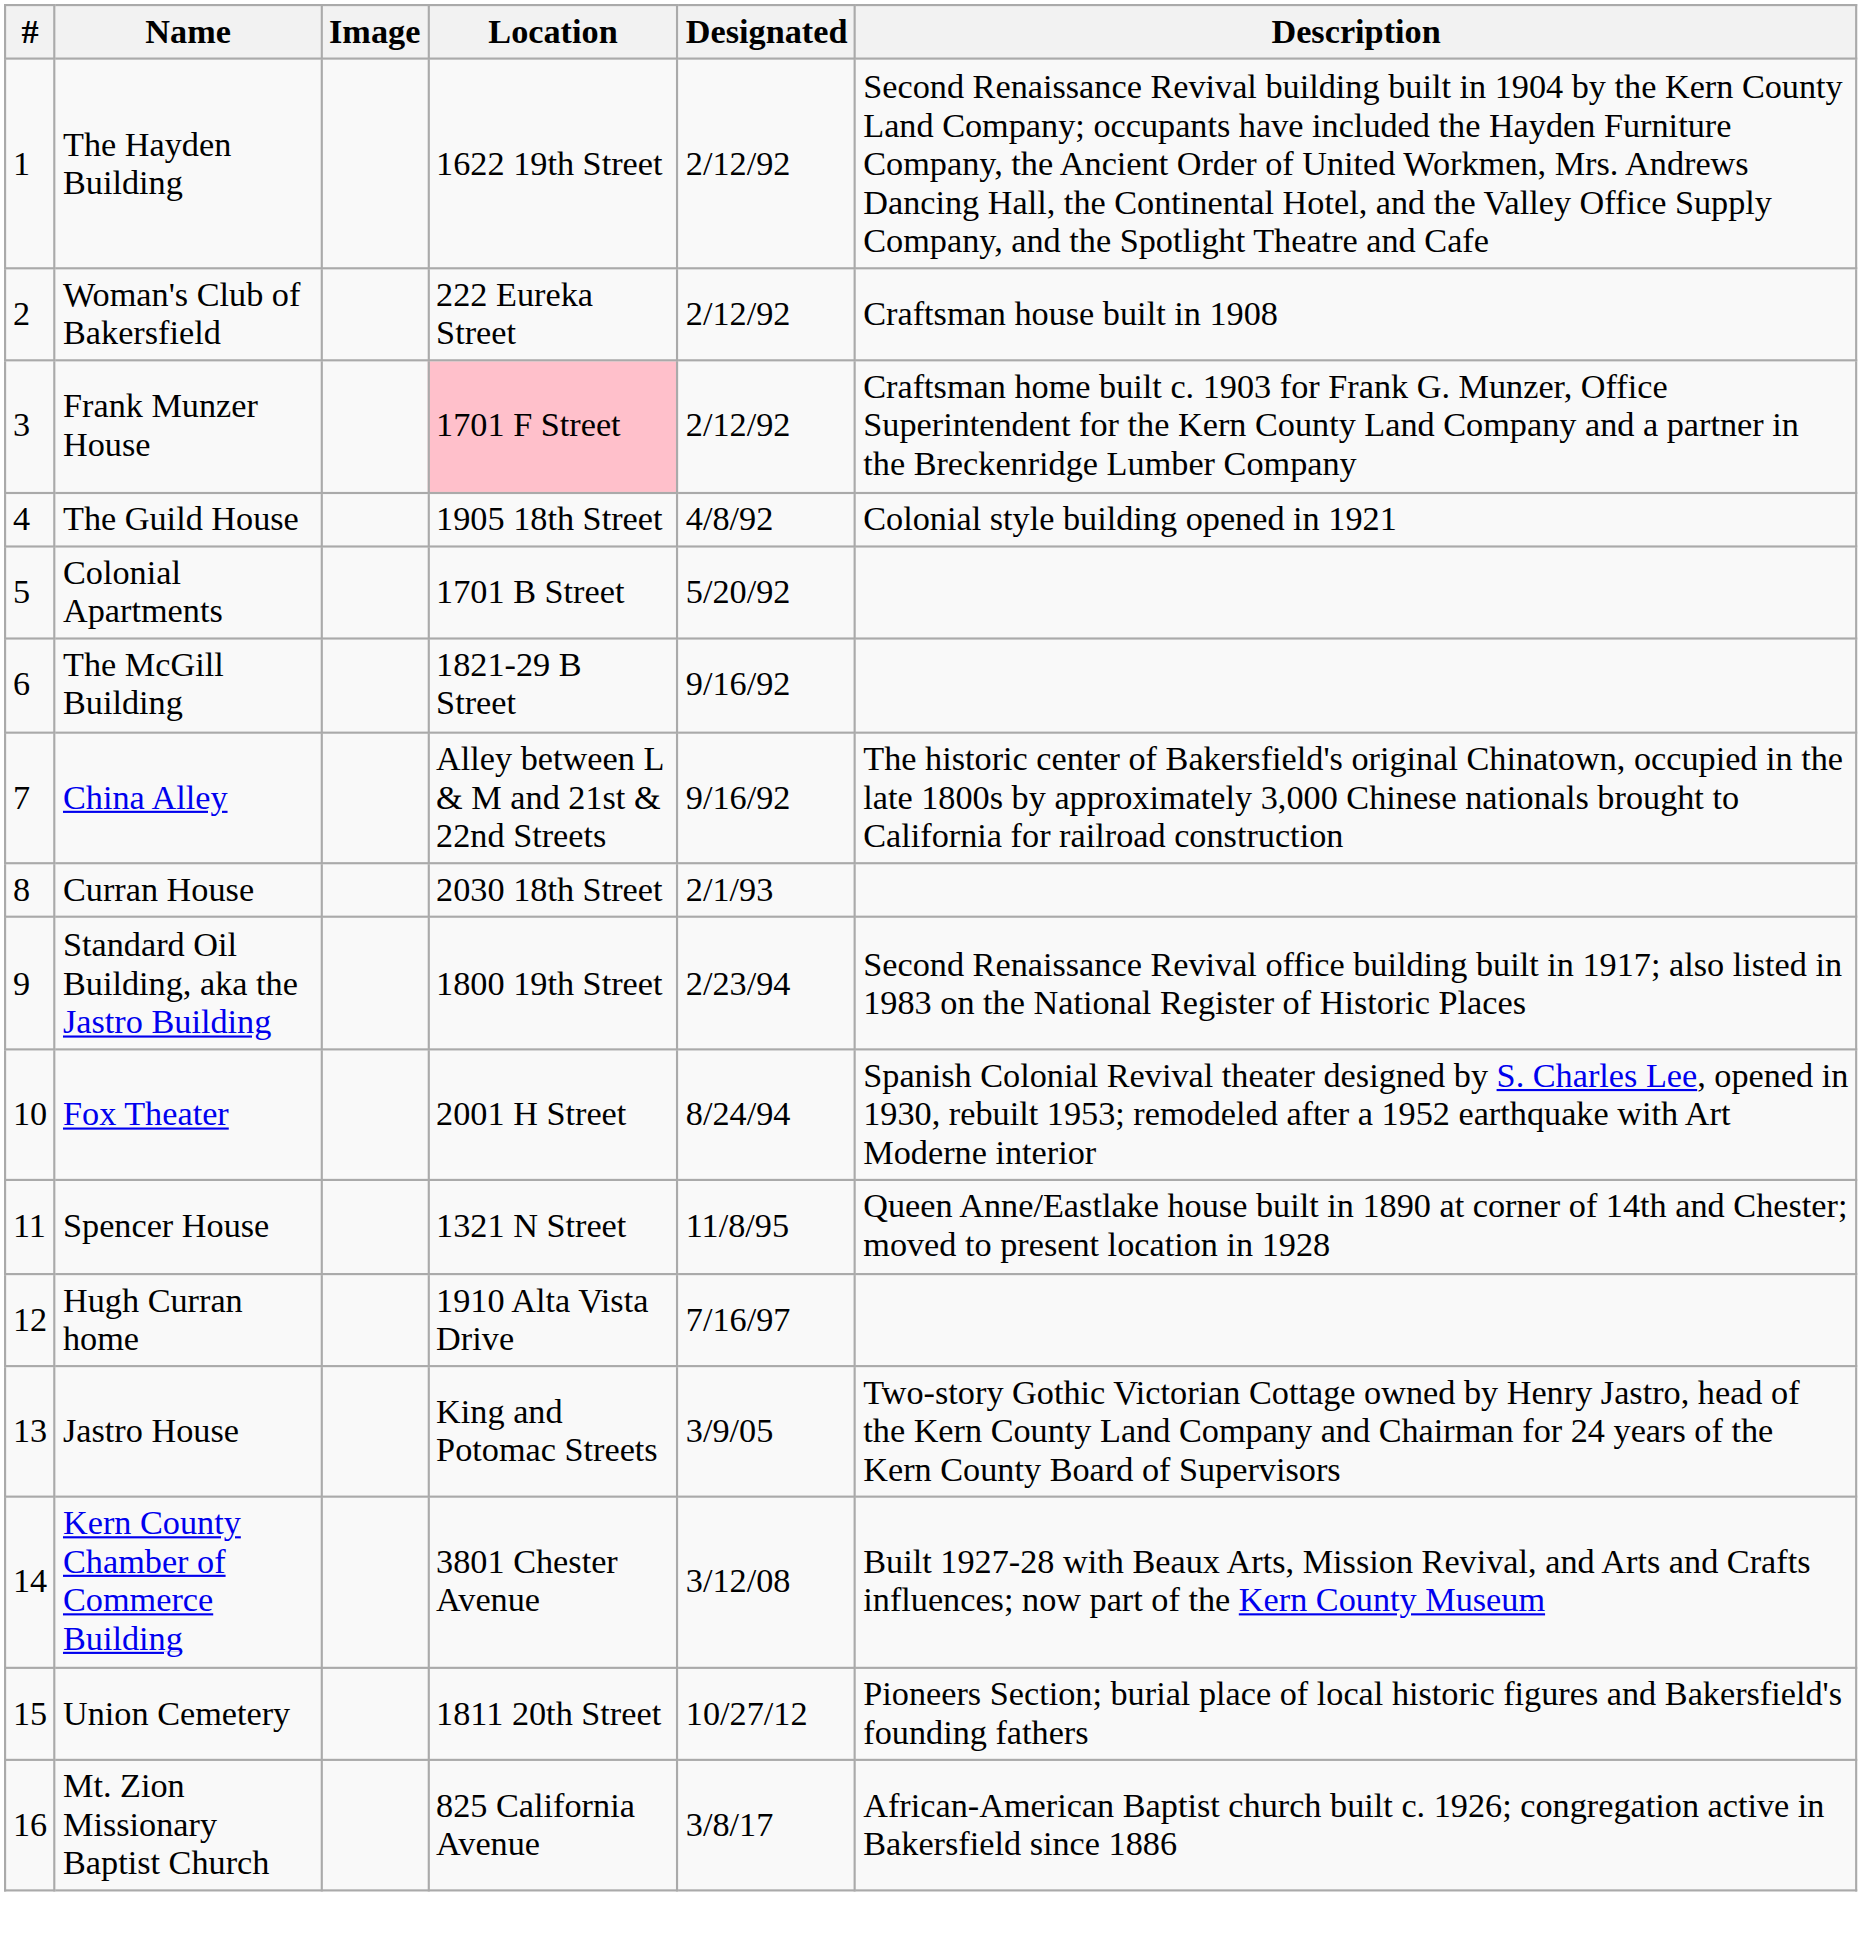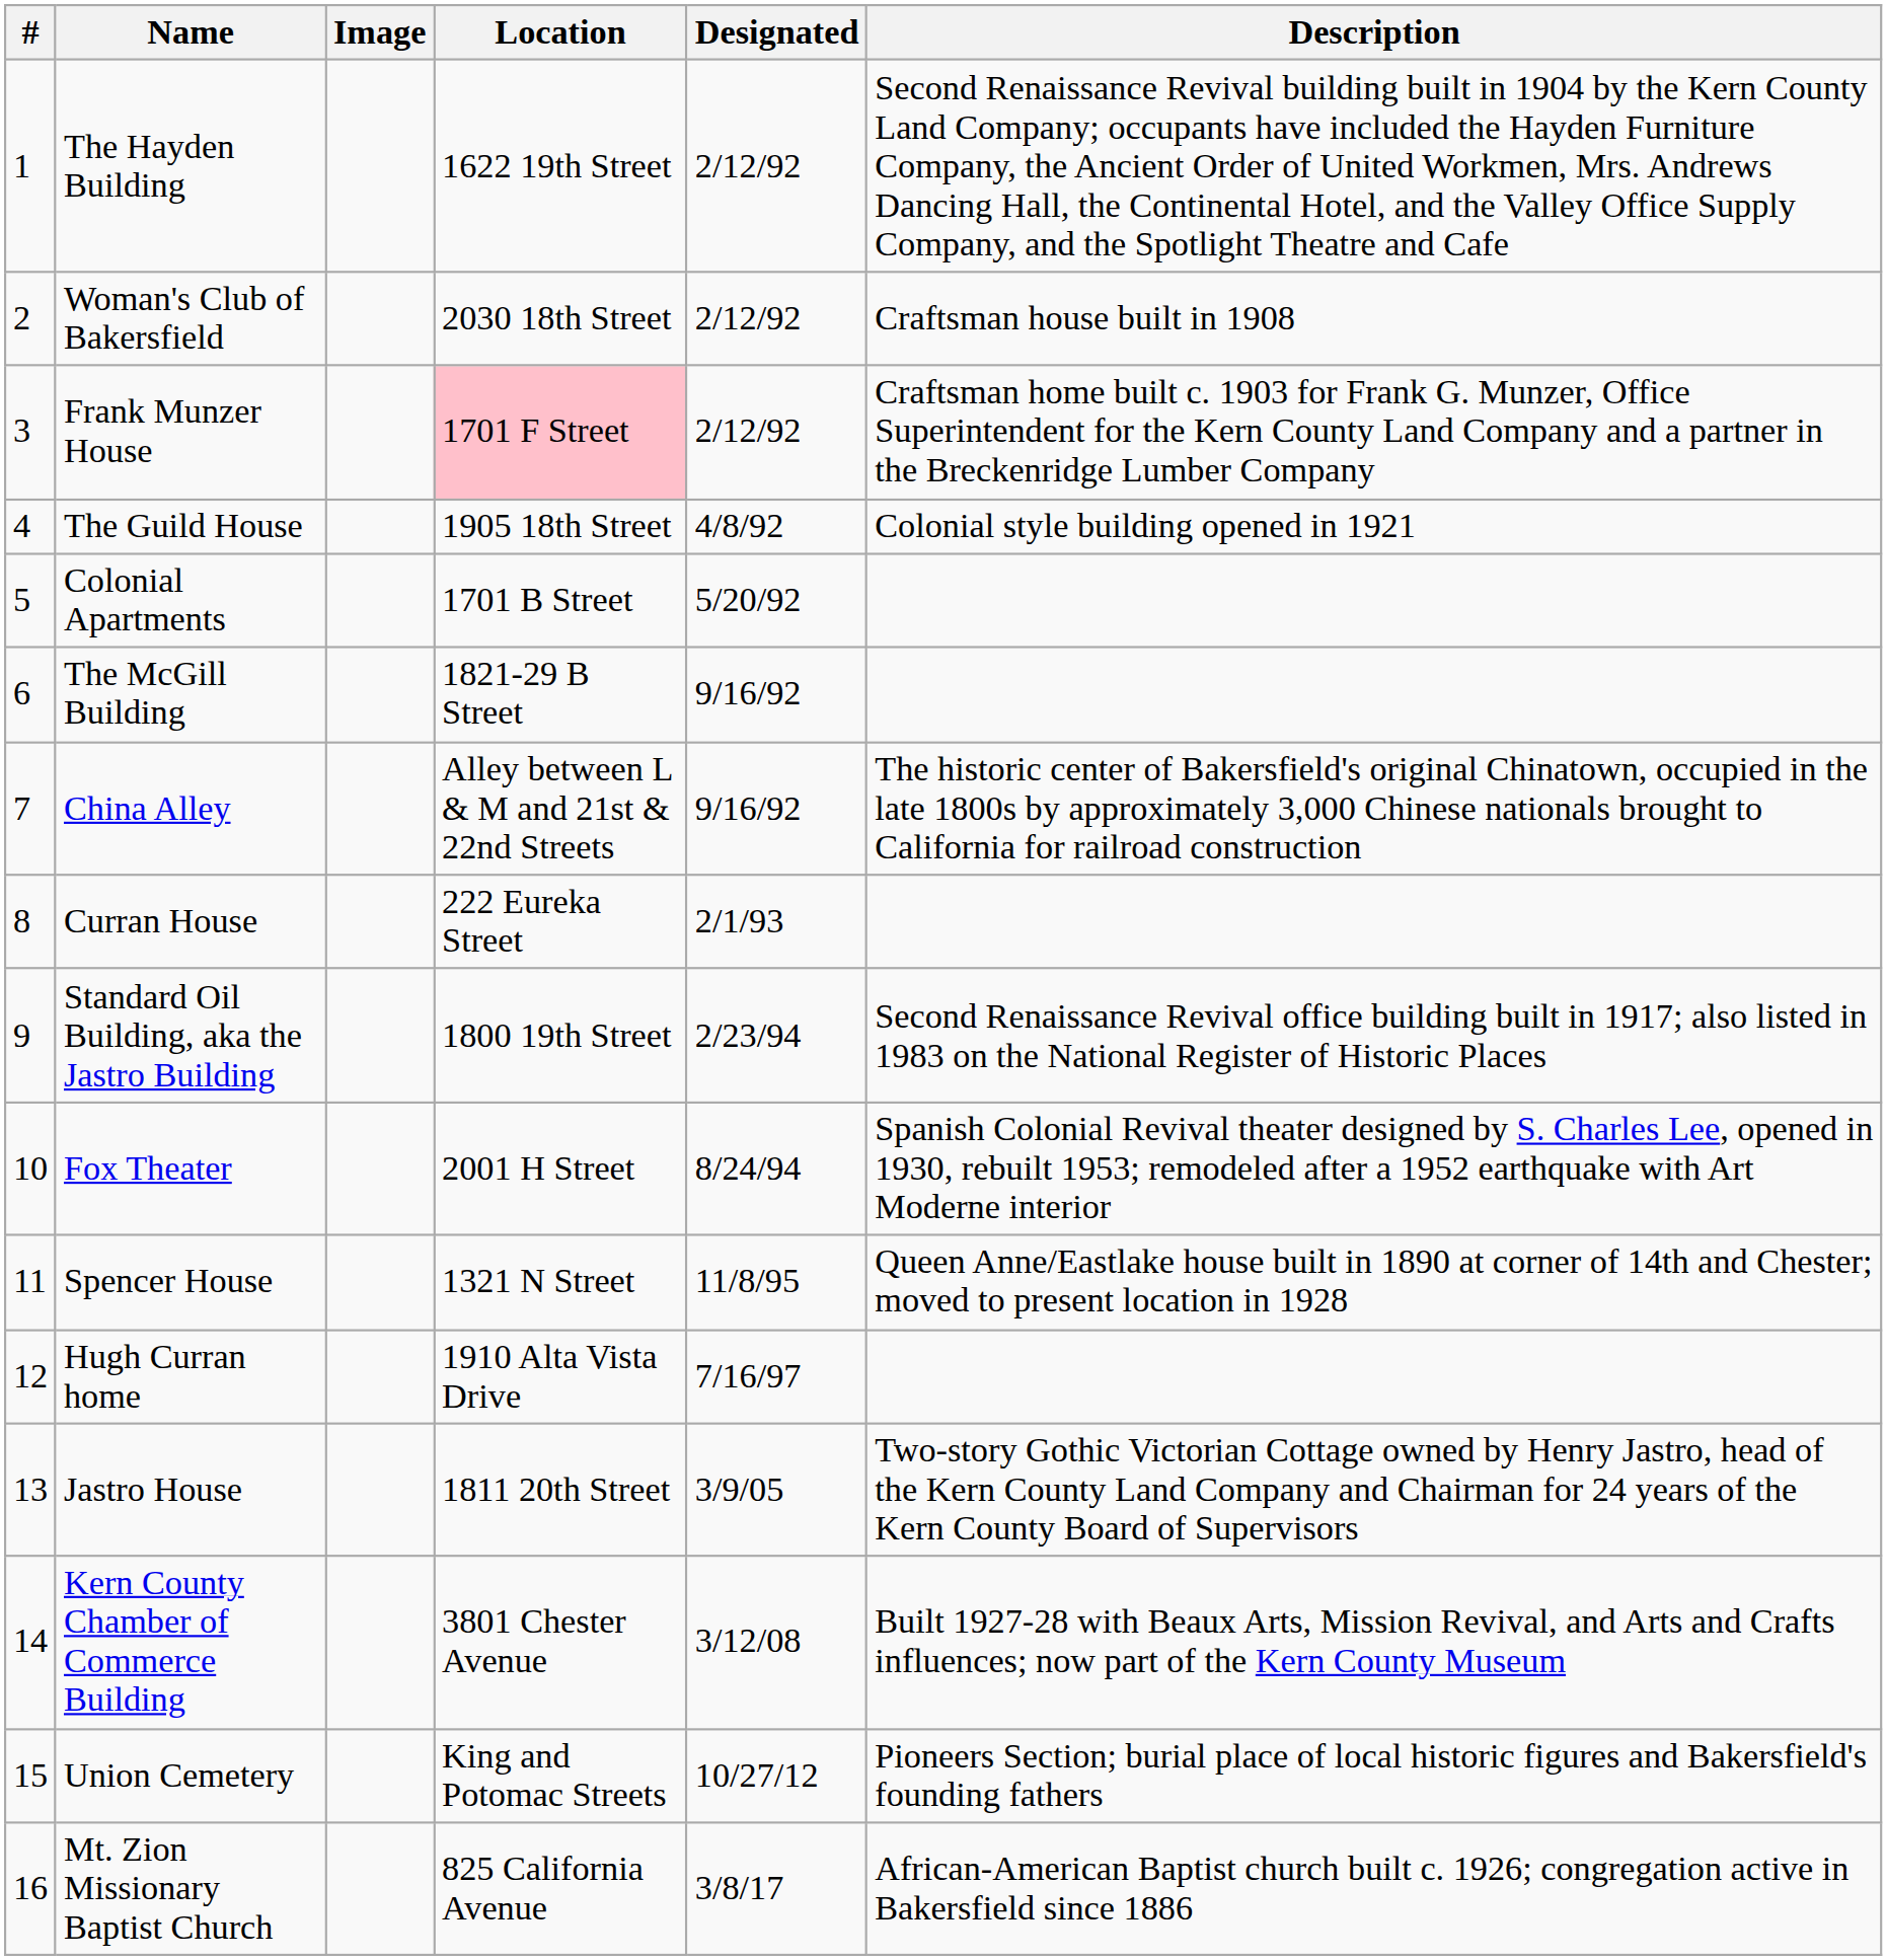Woman's Club of Bakersfield | Location: 222 Eureka Street -> 2030 18th Street
Curran House | Location: 2030 18th Street -> 222 Eureka Street
Jastro House | Location: King and Potomac Streets -> 1811 20th Street
Union Cemetery | Location: 1811 20th Street -> King and Potomac Streets
